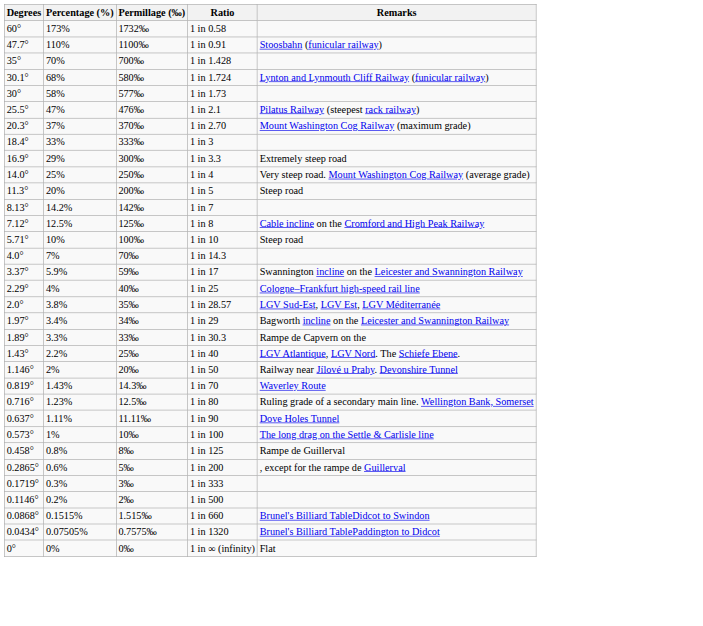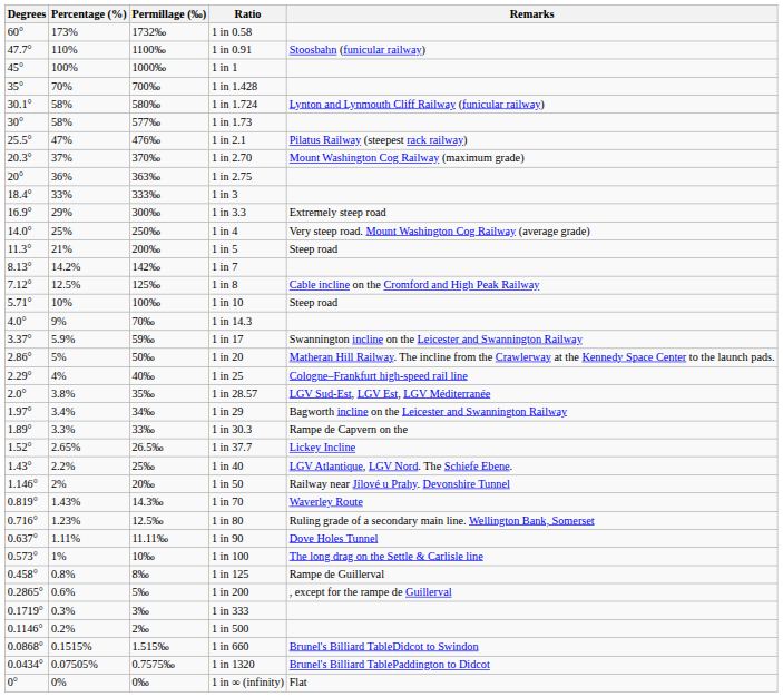+ row: 45° | 100% | 1000‰ | 1 in 1
1 in 1.724 | Percentage (%): 68% -> 58%
+ row: 20° | 36% | 363‰ | 1 in 2.75
1 in 5 | Percentage (%): 20% -> 21%
1 in 14.3 | Percentage (%): 7% -> 9%
+ row: 2.86° | 5% | 50‰ | 1 in 20 | Matheran Hill Railway. The incline from the Crawlerway at the Kennedy Space Center to the launch pads.
+ row: 1.52° | 2.65% | 26.5‰ | 1 in 37.7 | Lickey Incline
